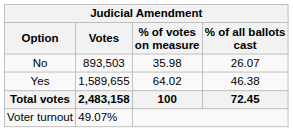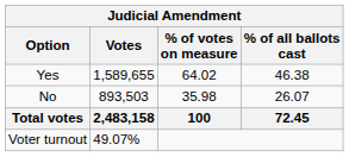rows swapped: Yes <-> No
